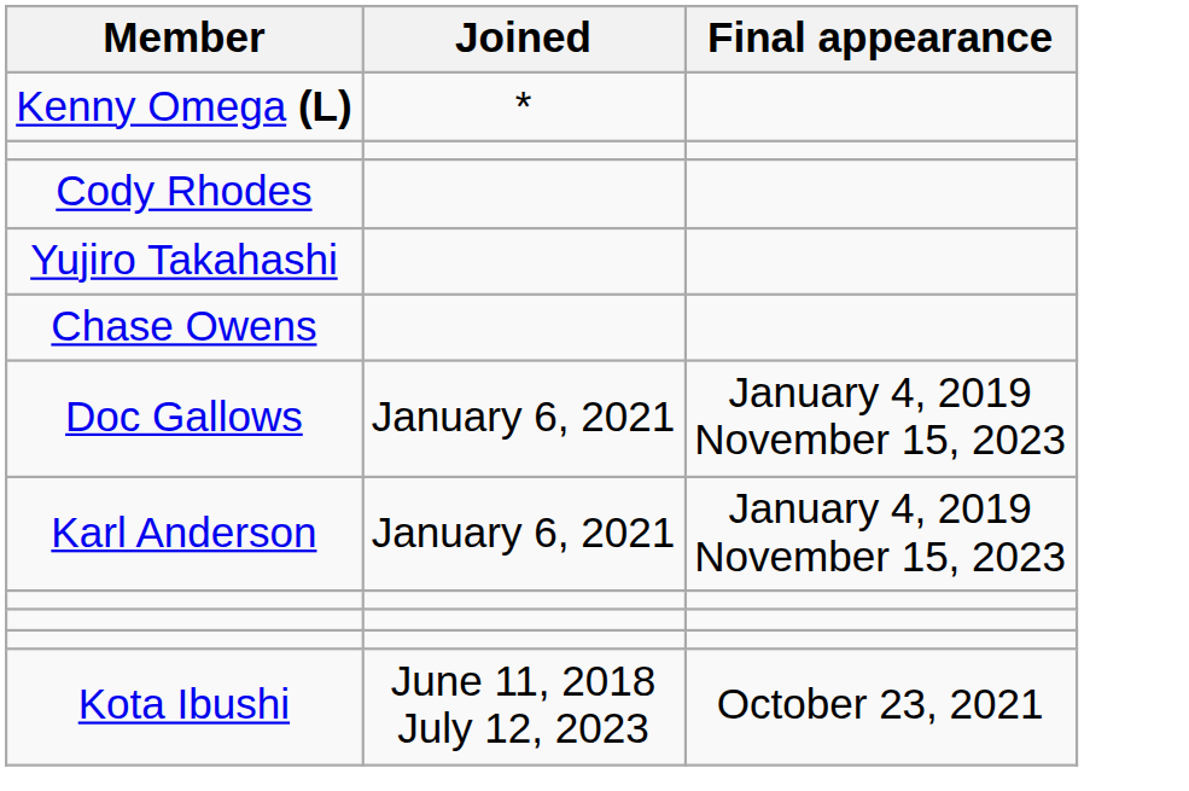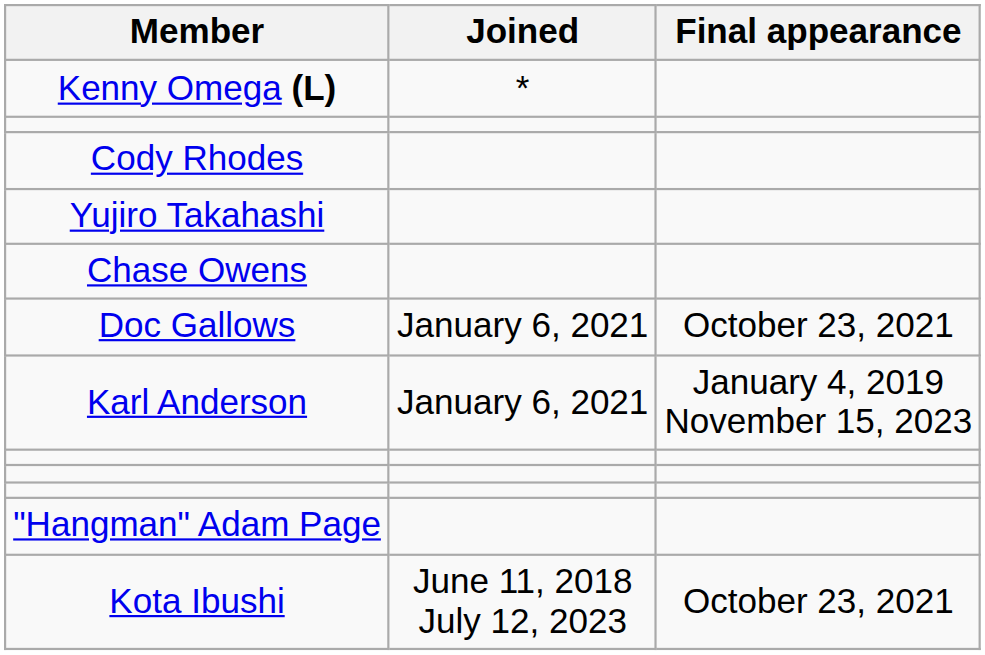Doc Gallows | Final appearance: January 4, 2019 November 15, 2023 -> October 23, 2021
+ row: "Hangman" Adam Page
